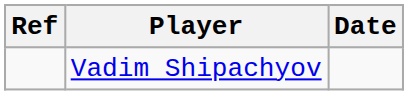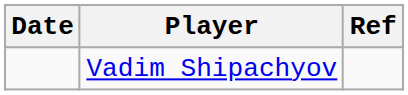columns swapped: Date <-> Ref
